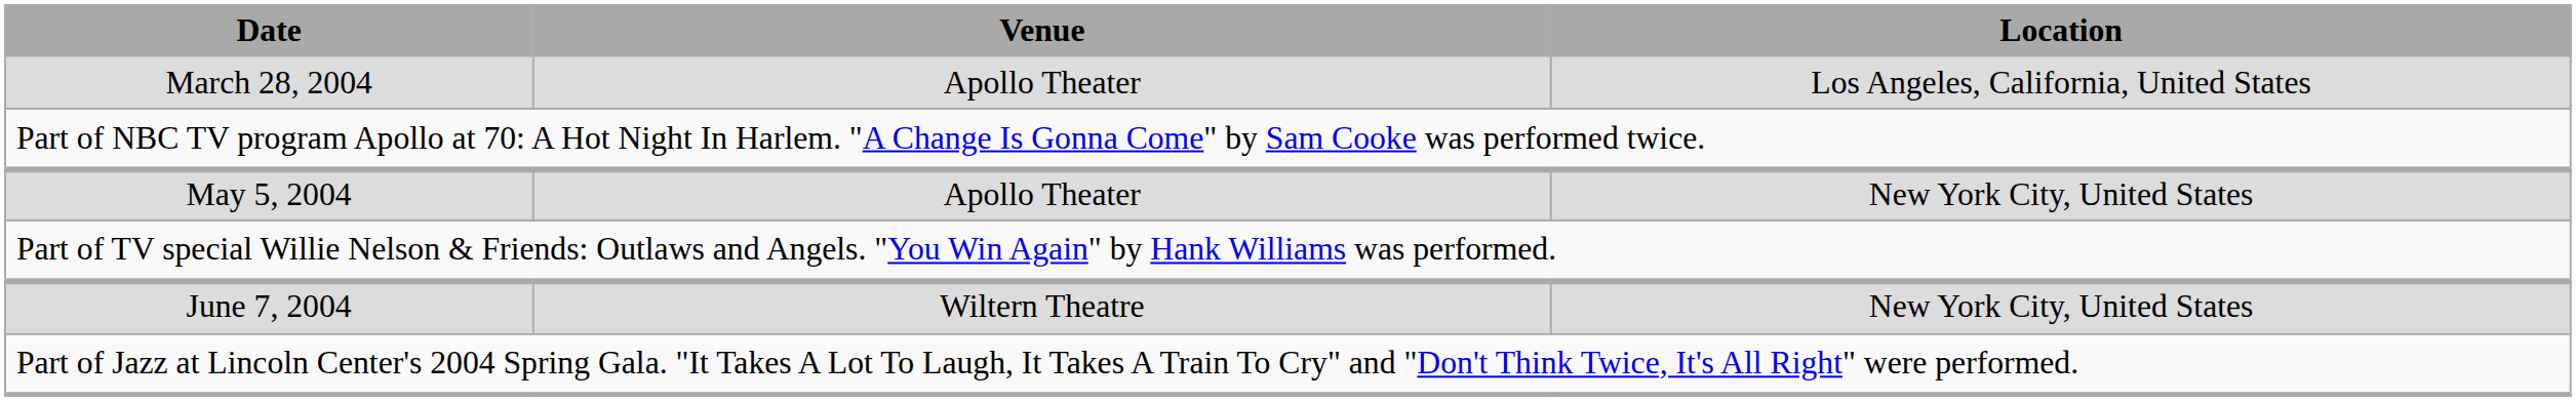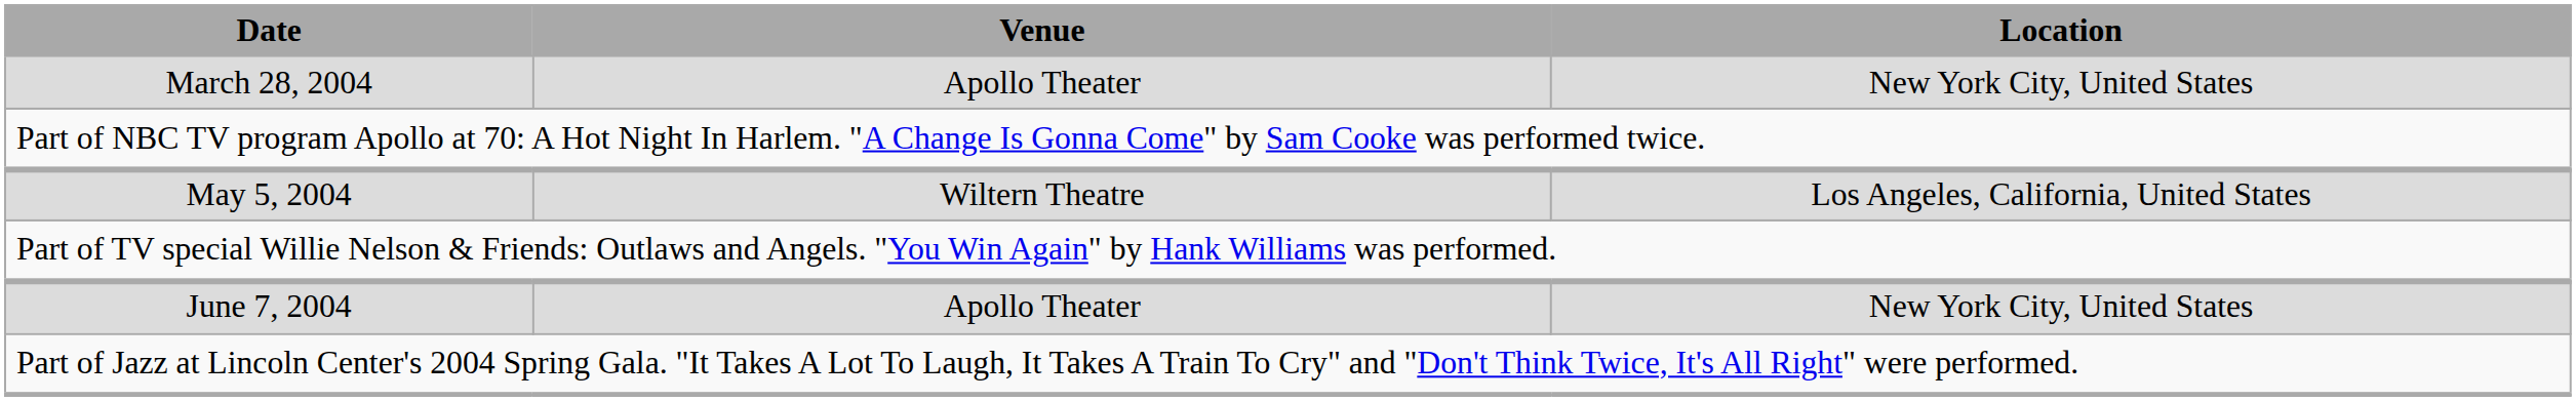March 28, 2004 | Location: Los Angeles, California, United States -> New York City, United States
May 5, 2004 | Venue: Apollo Theater -> Wiltern Theatre
May 5, 2004 | Location: New York City, United States -> Los Angeles, California, United States
June 7, 2004 | Venue: Wiltern Theatre -> Apollo Theater
